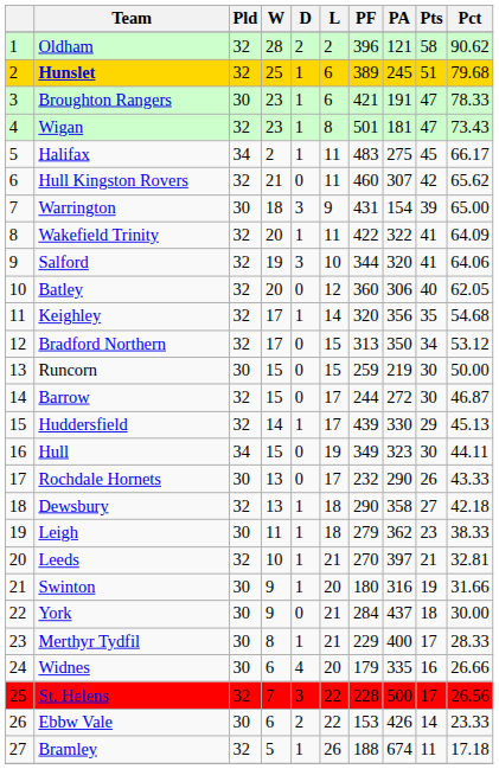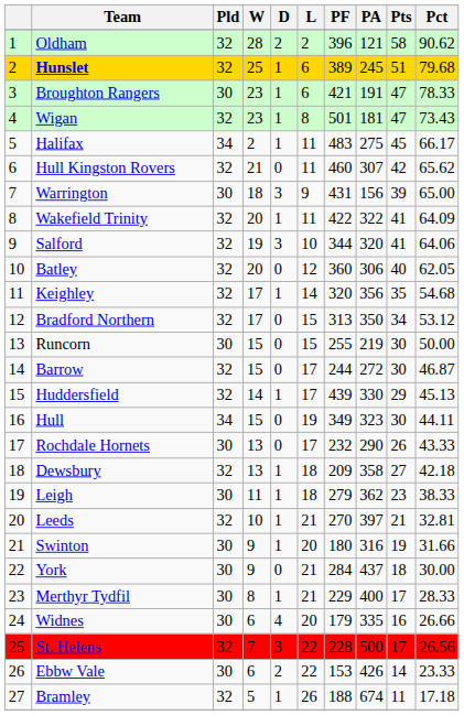Warrington | PA: 154 -> 156
Runcorn | PF: 259 -> 255
Dewsbury | PF: 290 -> 209
